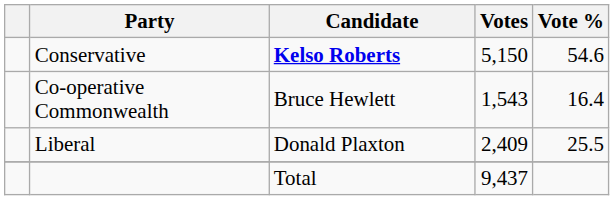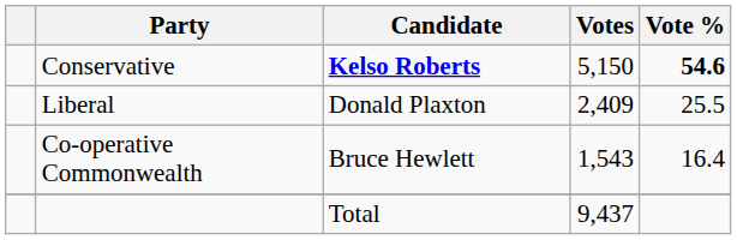Conservative | Vote %: normal -> bold
rows swapped: Liberal <-> Co-operative Commonwealth
